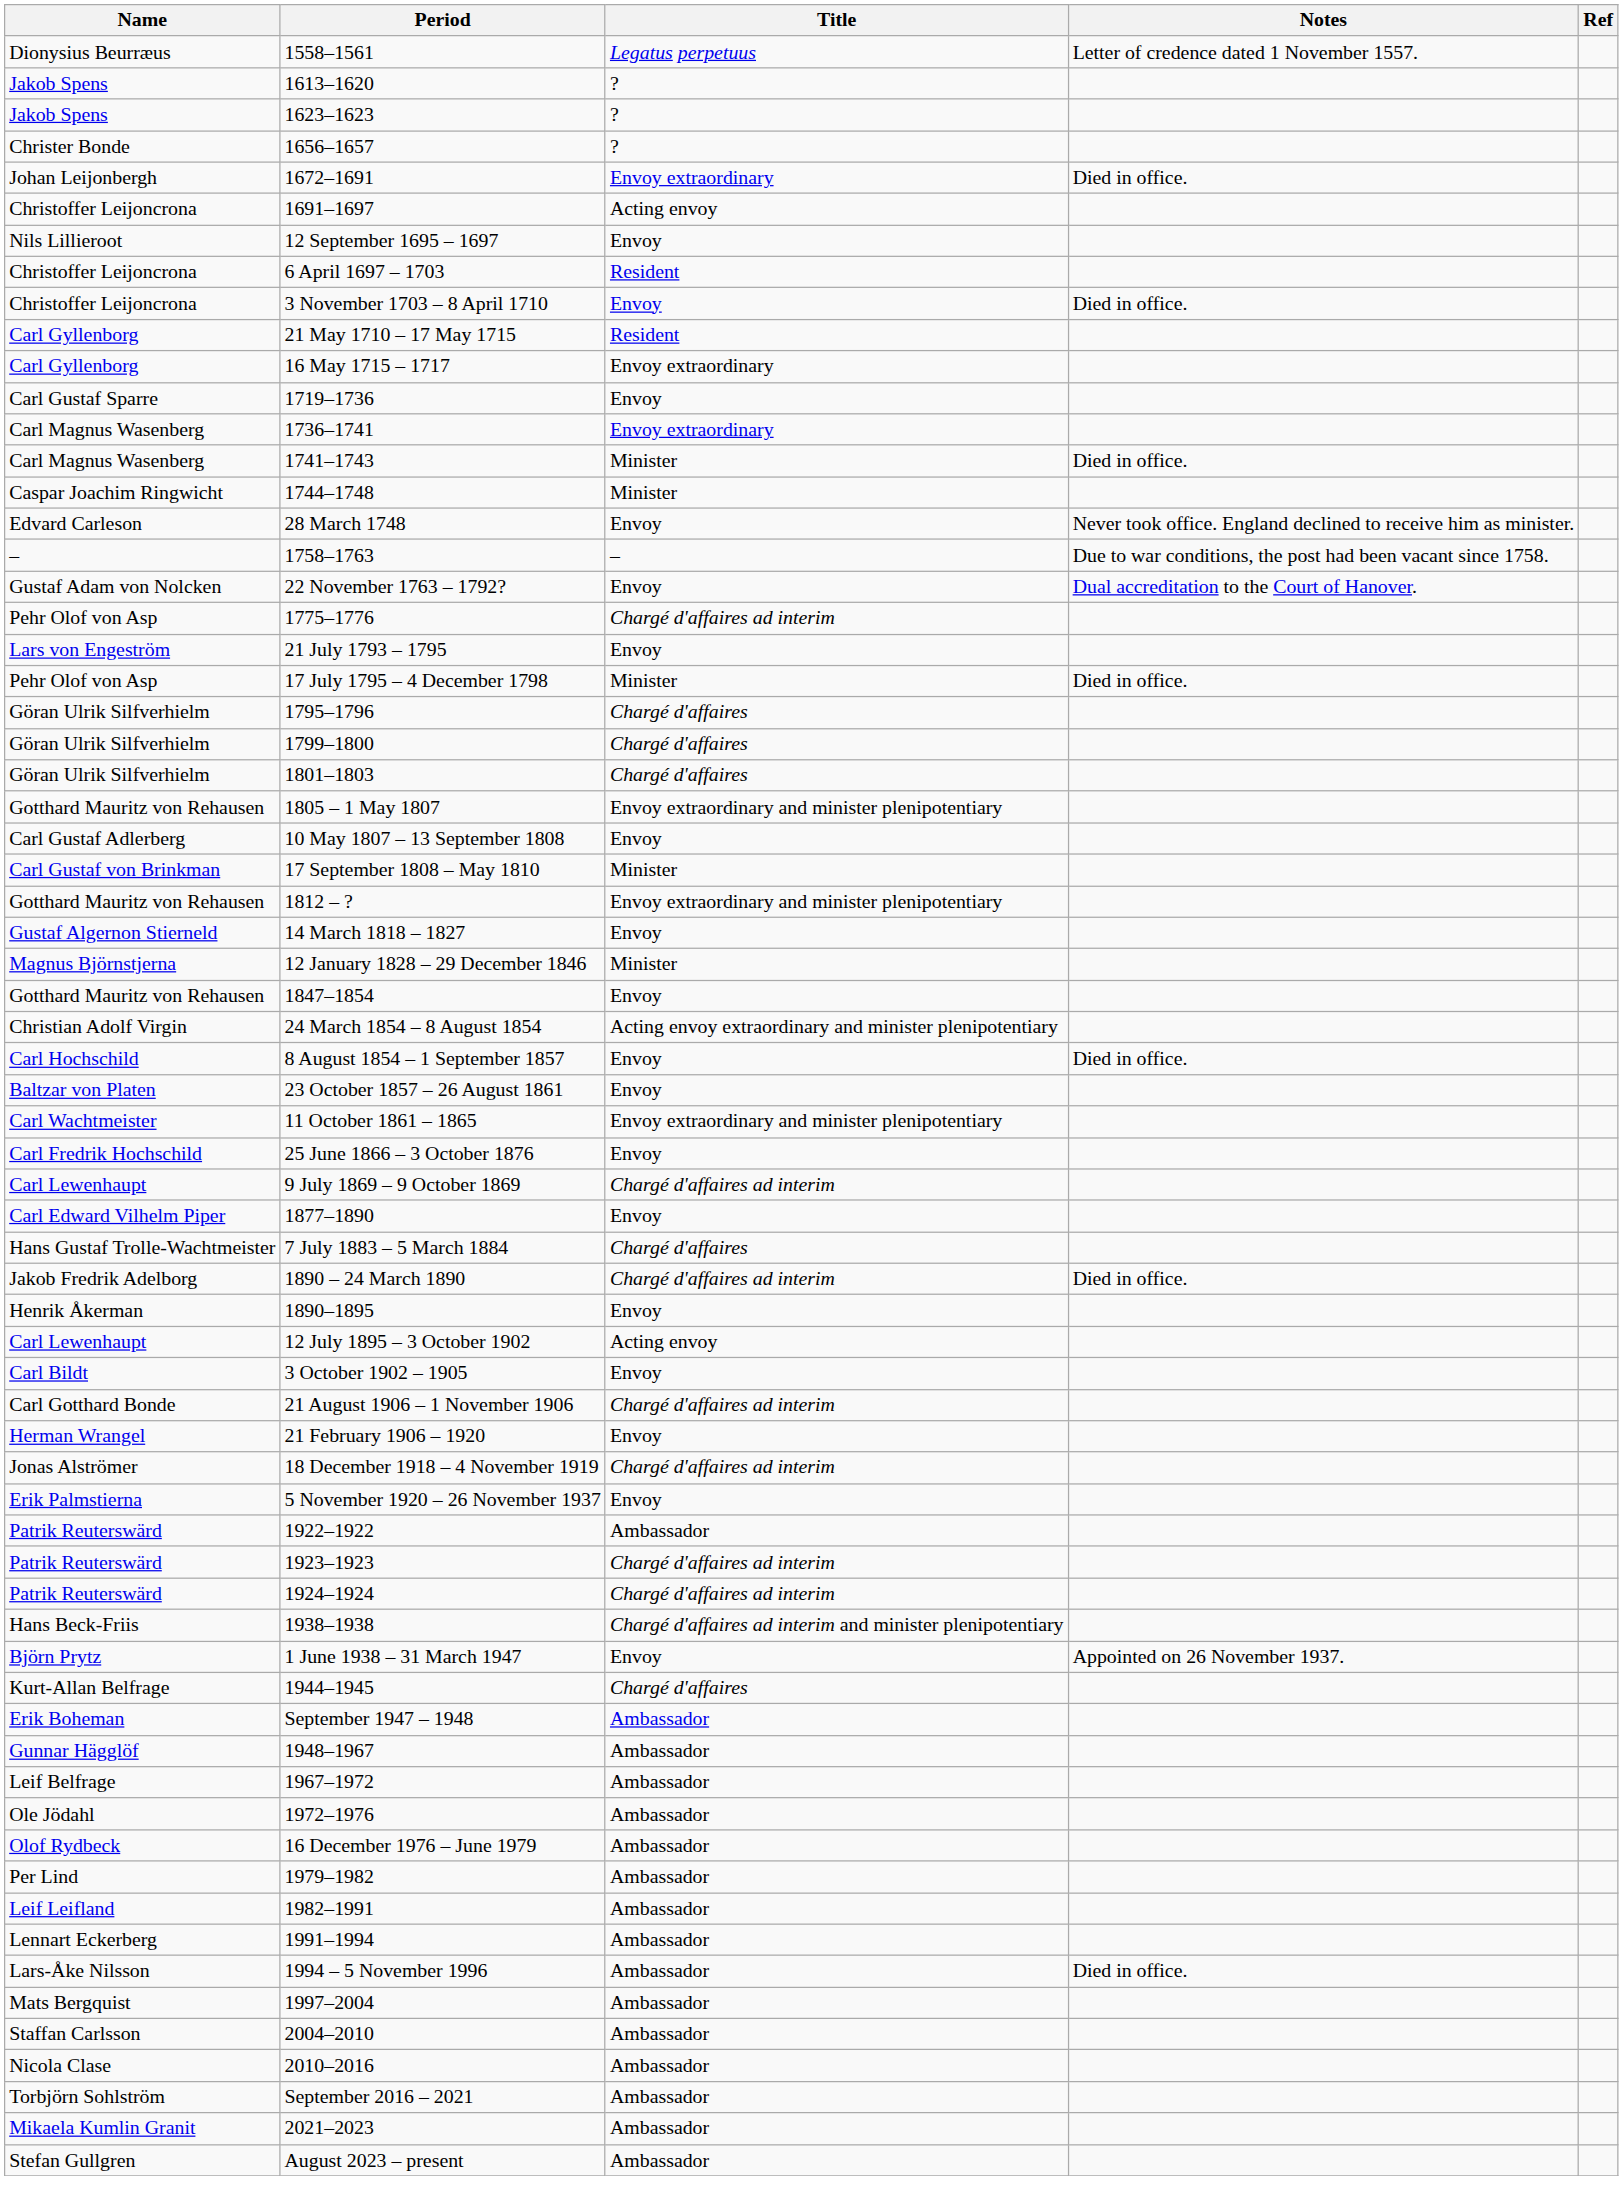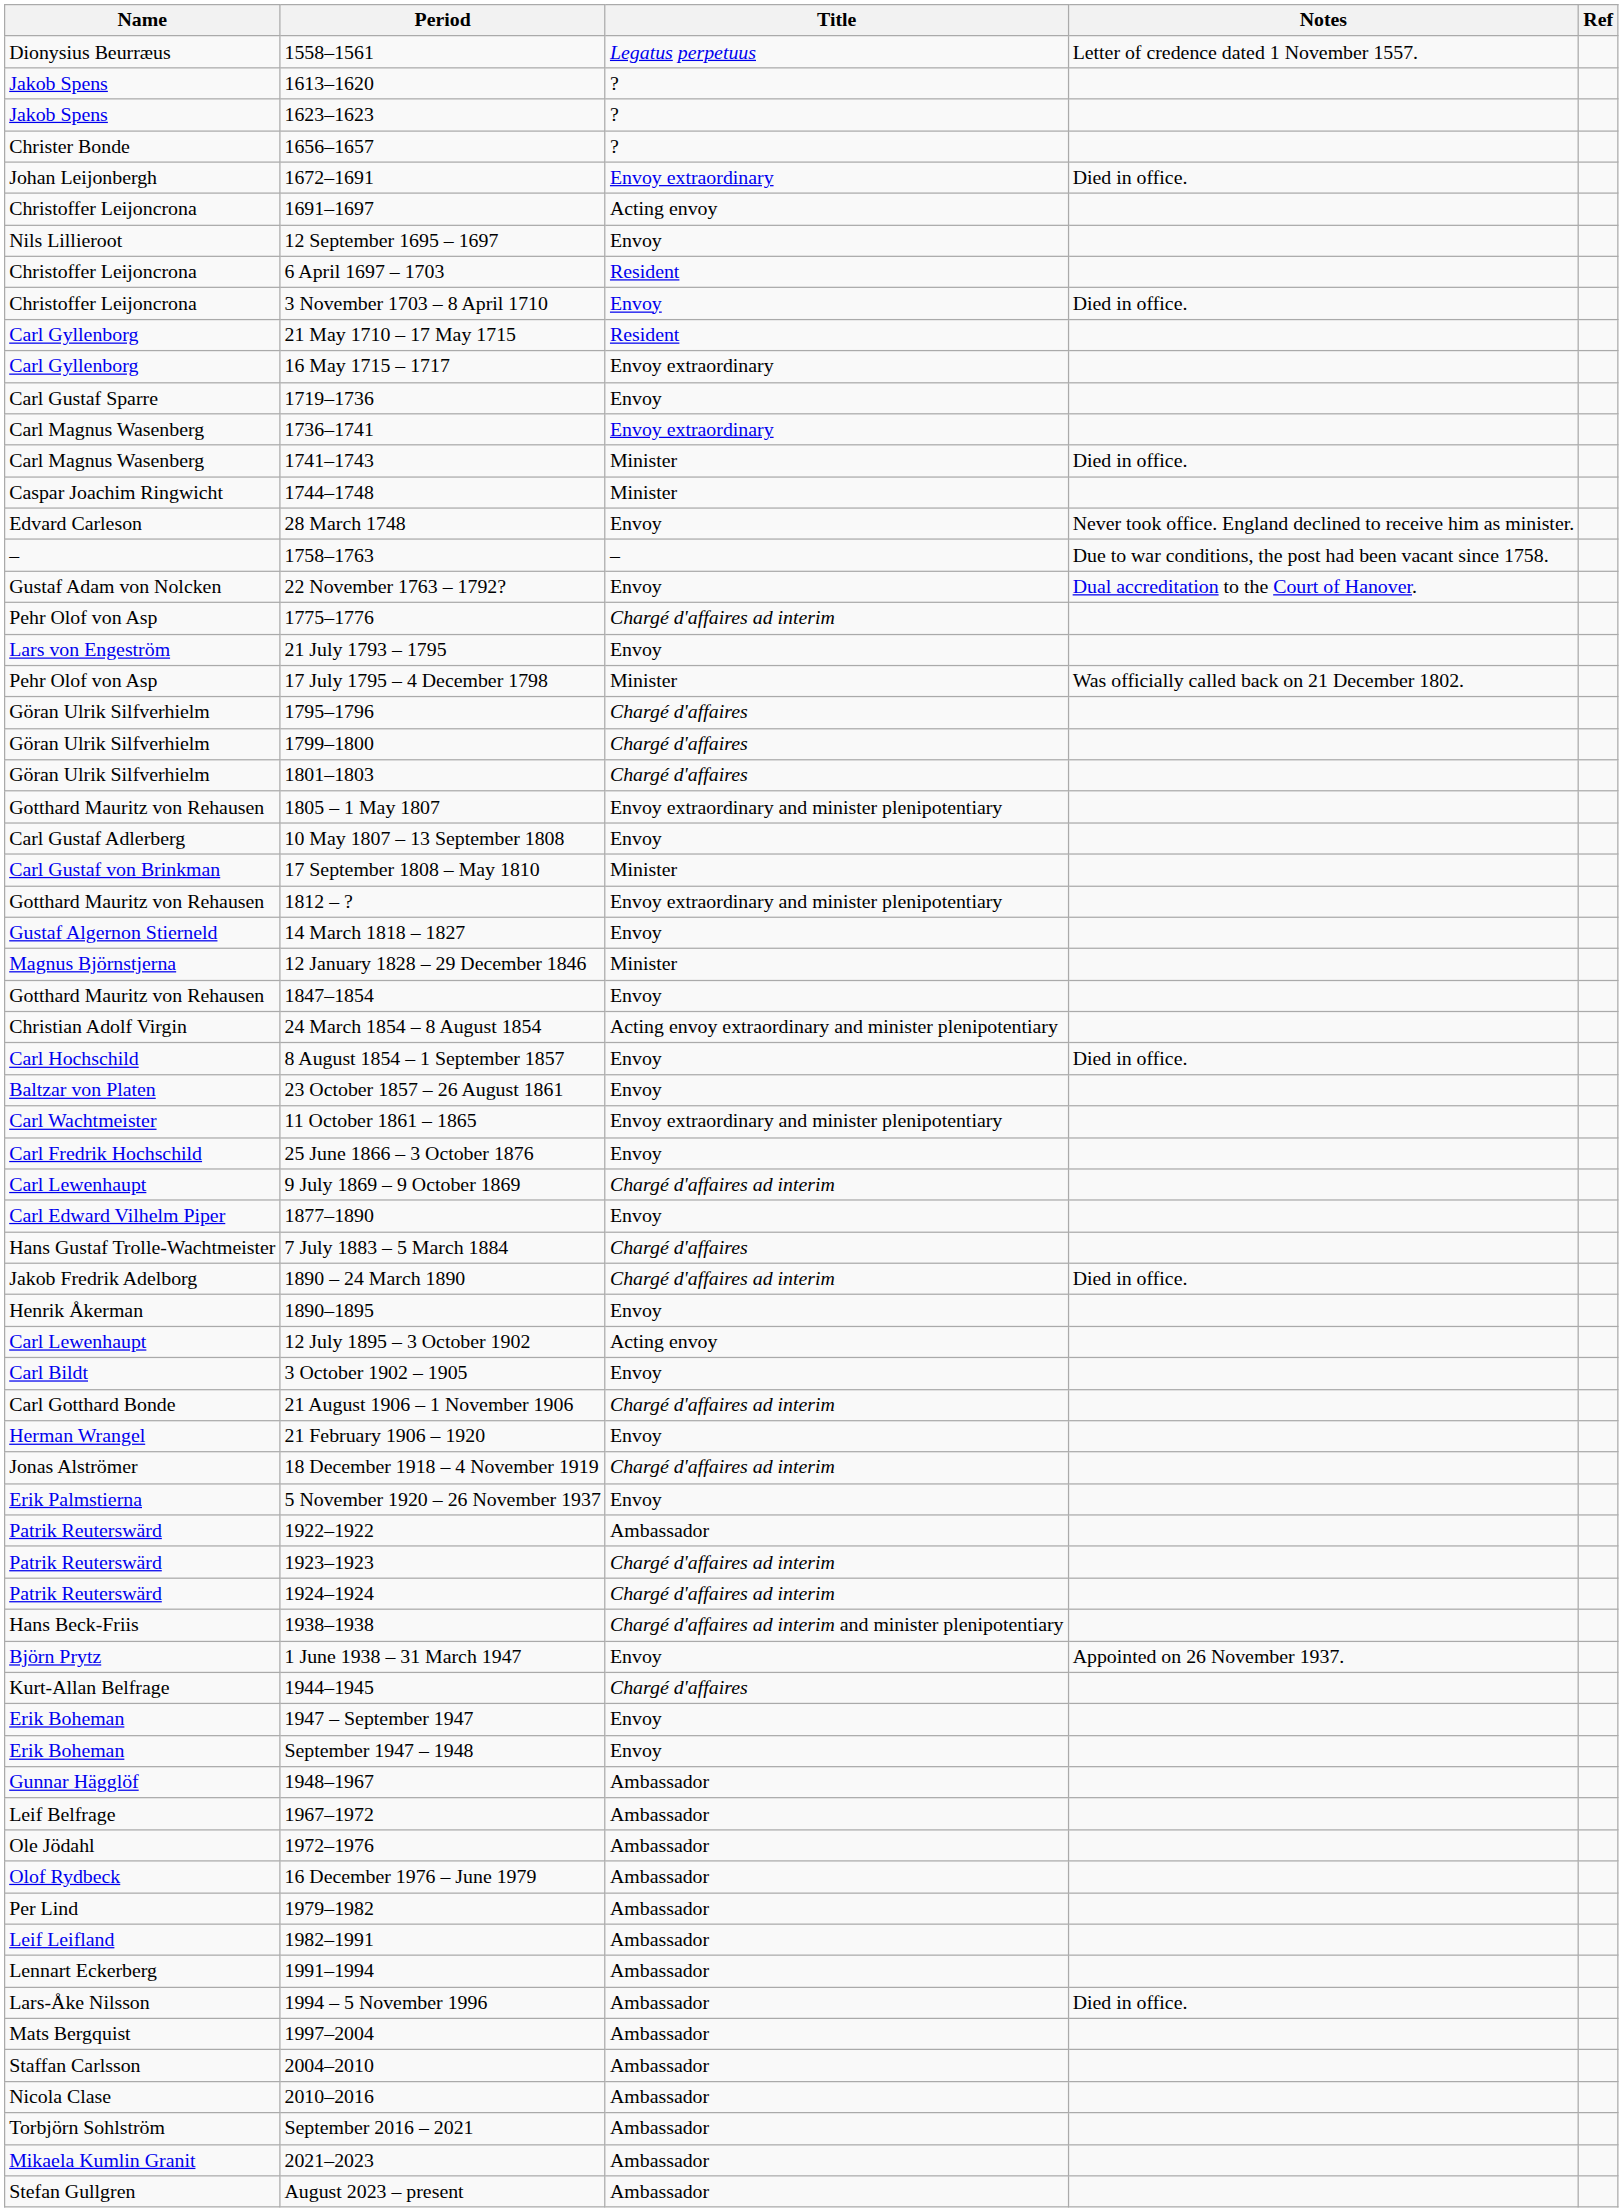17 July 1795 – 4 December 1798 | Notes: Died in office. -> Was officially called back on 21 December 1802.
+ row: Erik Boheman | 1947 – September 1947 | Envoy
September 1947 – 1948 | Title: Ambassador -> Envoy
